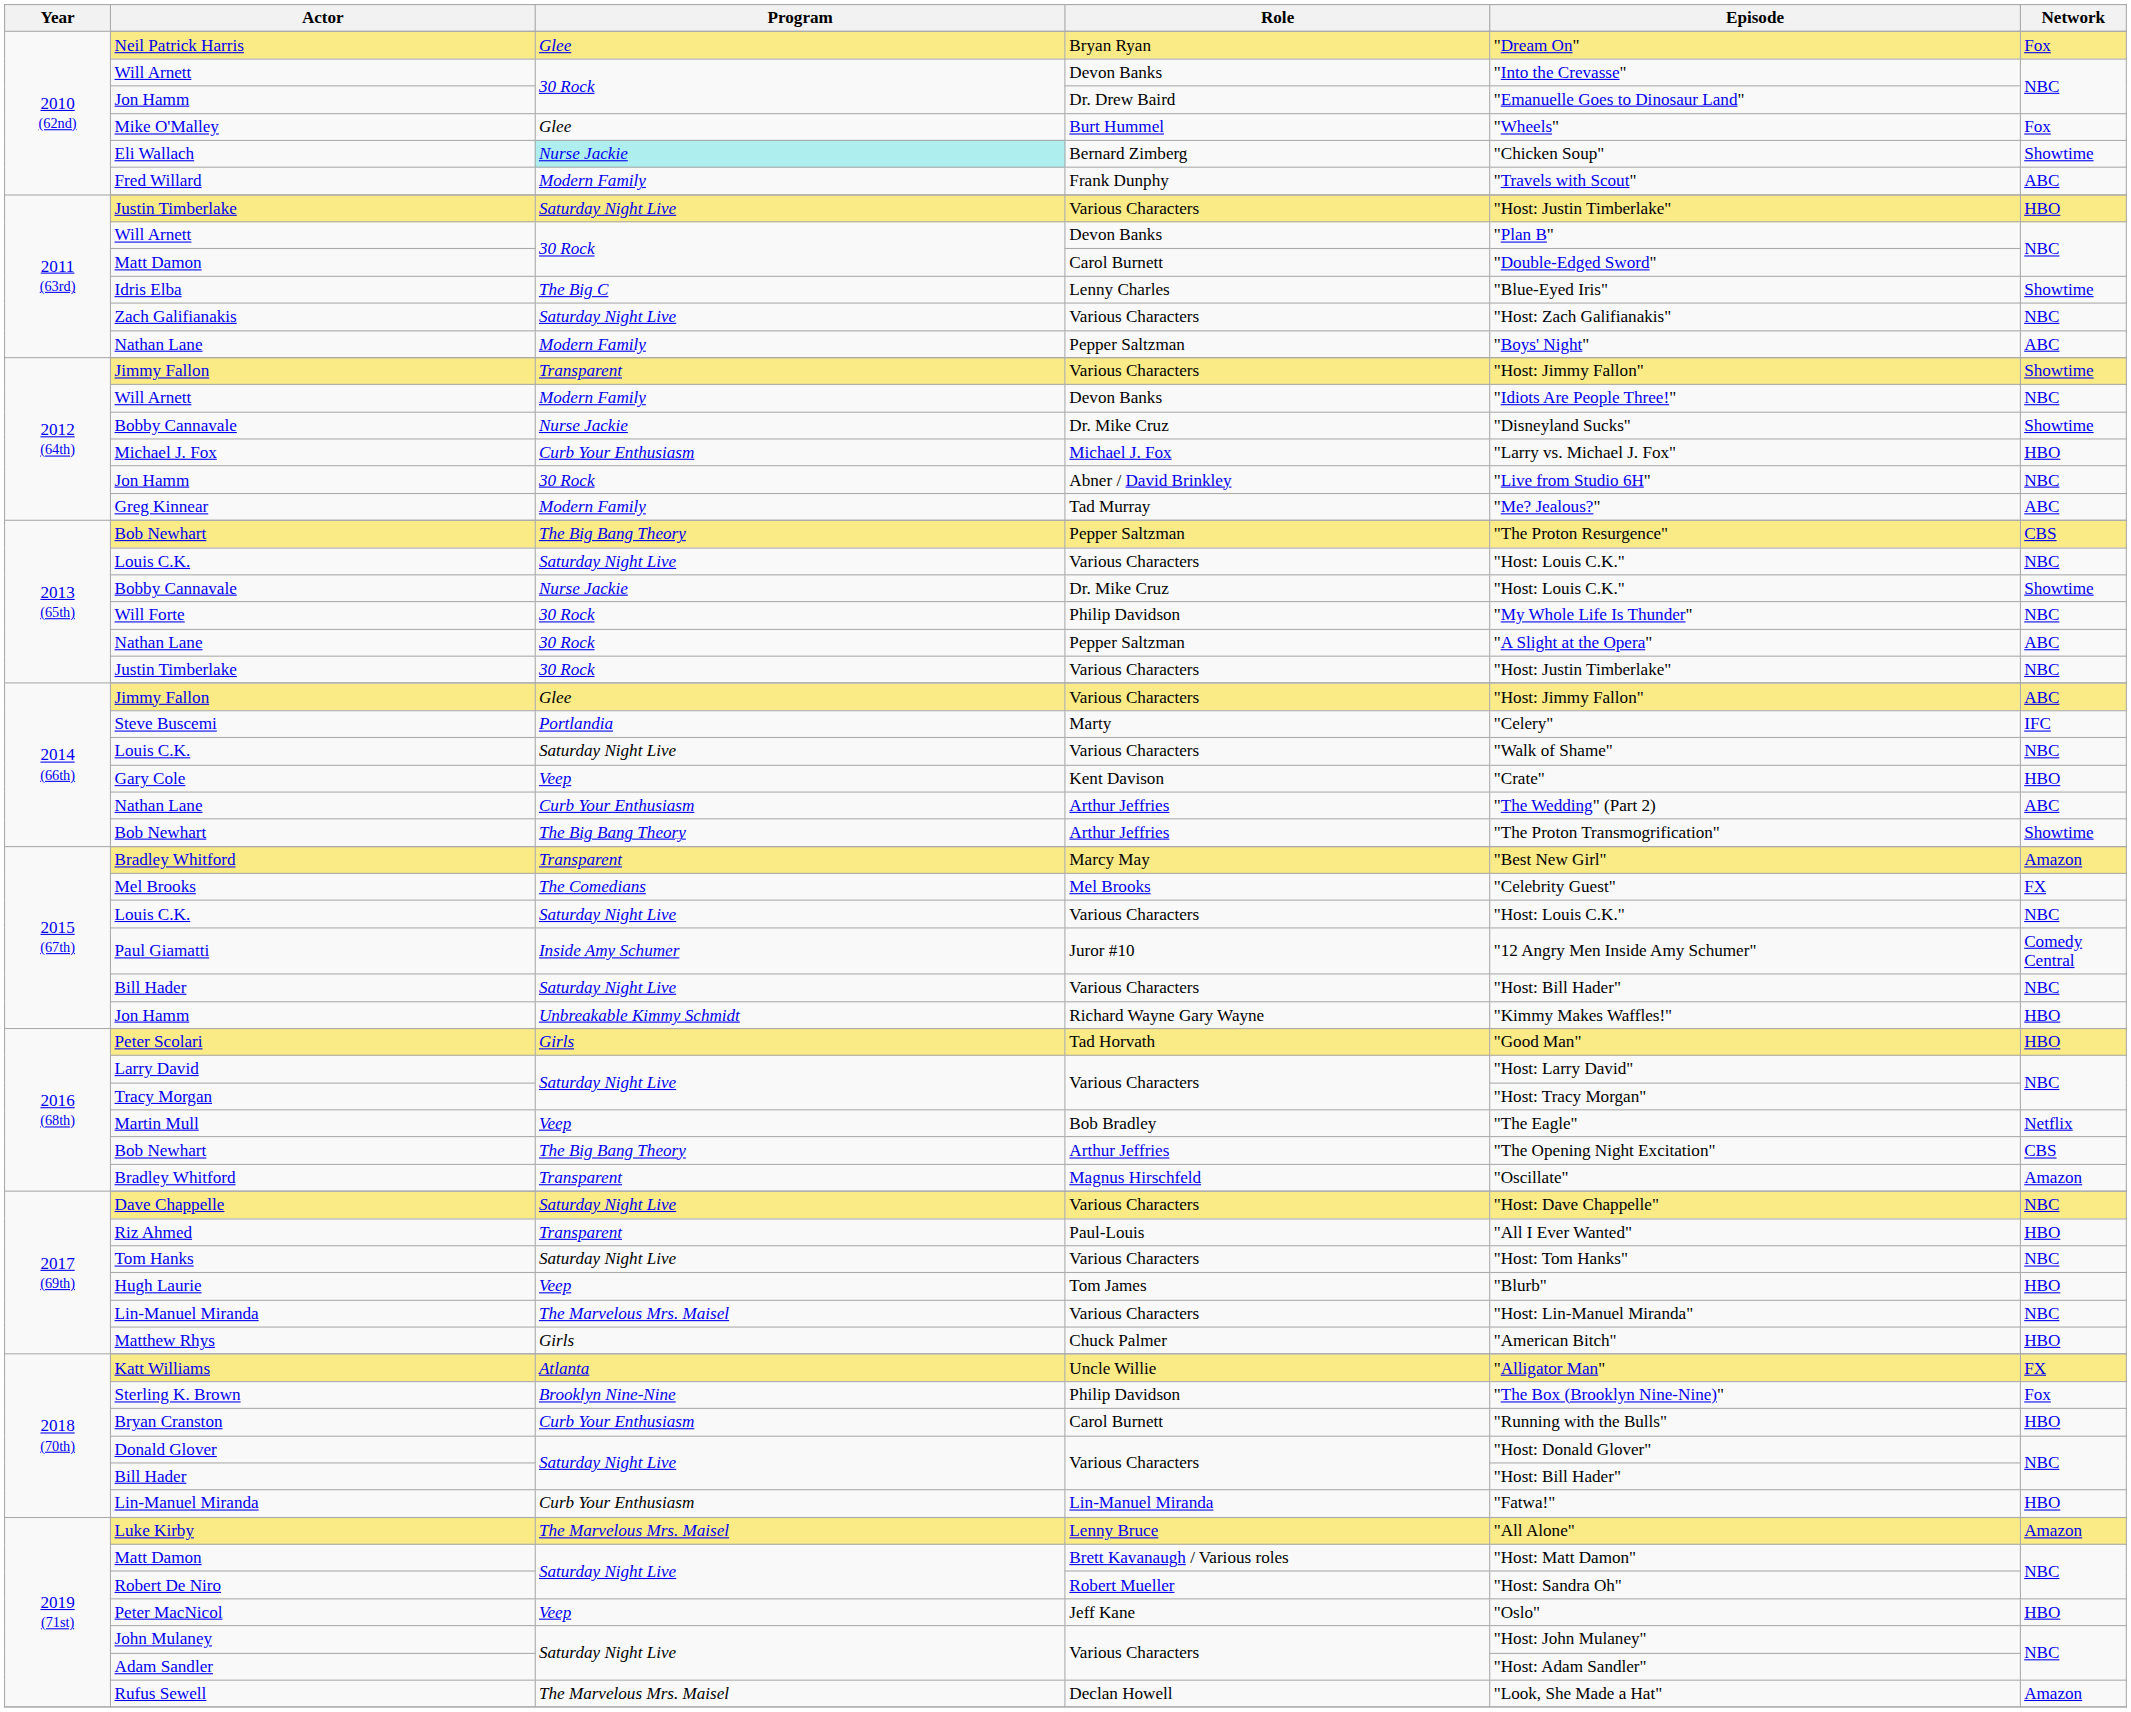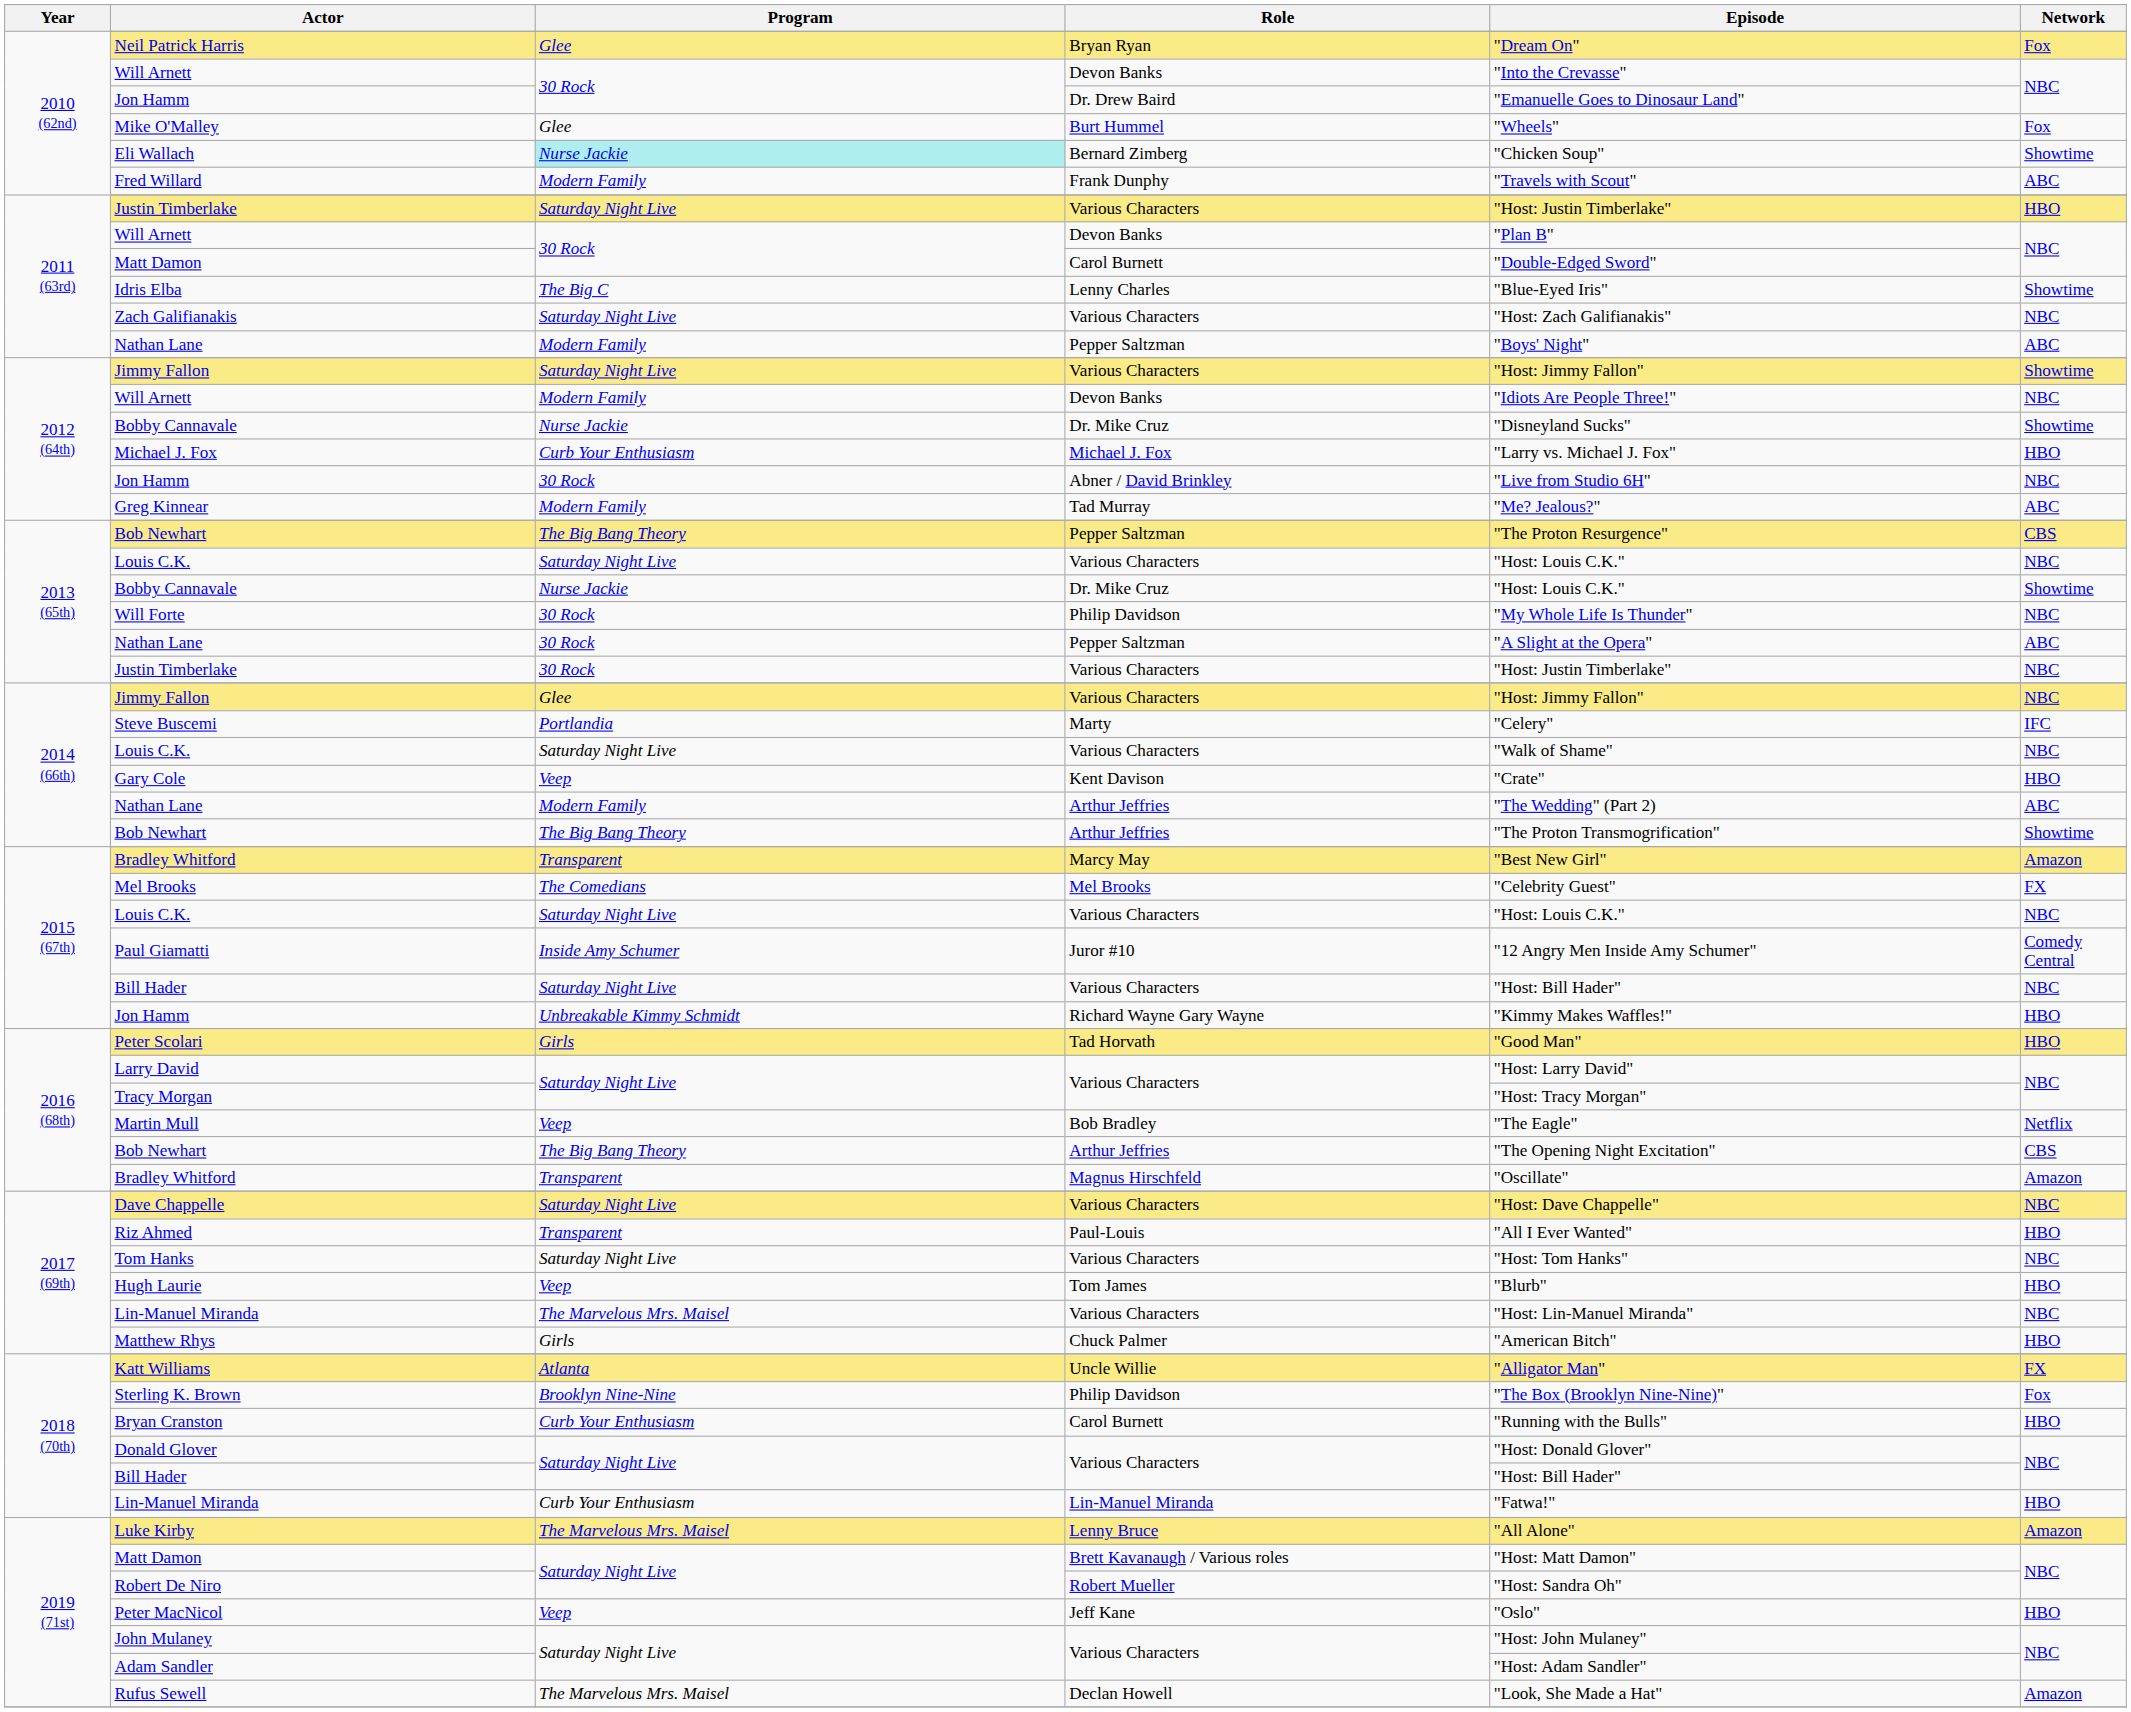2012 (64th) / Jimmy Fallon | Program: Transparent -> Saturday Night Live
2014 (66th) / Jimmy Fallon | Network: ABC -> NBC
2014 (66th) / Nathan Lane | Program: Curb Your Enthusiasm -> Modern Family
